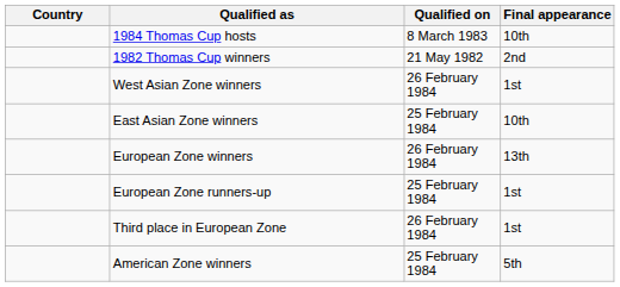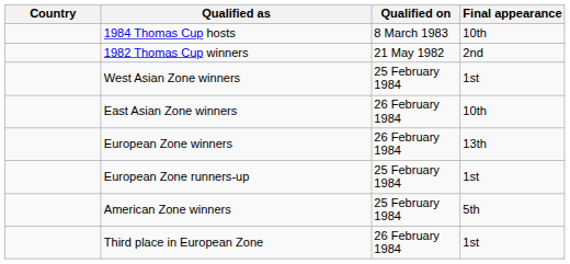West Asian Zone winners | Qualified on: 26 February 1984 -> 25 February 1984
East Asian Zone winners | Qualified on: 25 February 1984 -> 26 February 1984
rows swapped: Third place in European Zone <-> American Zone winners
